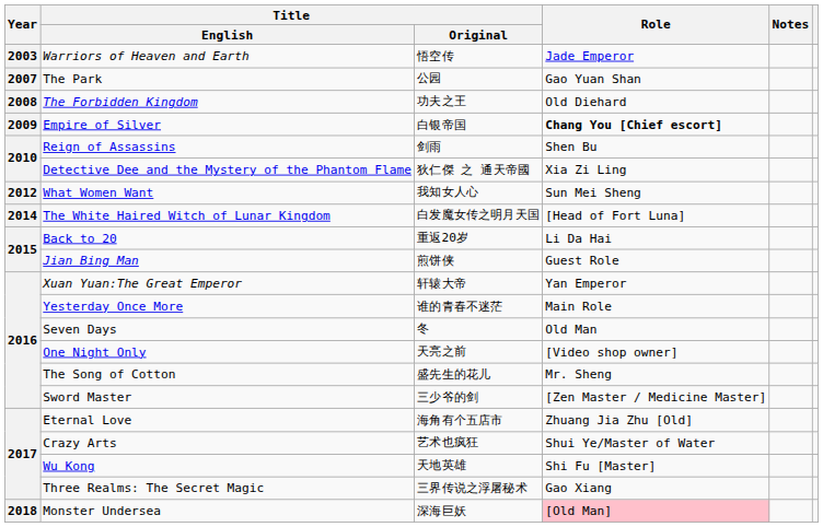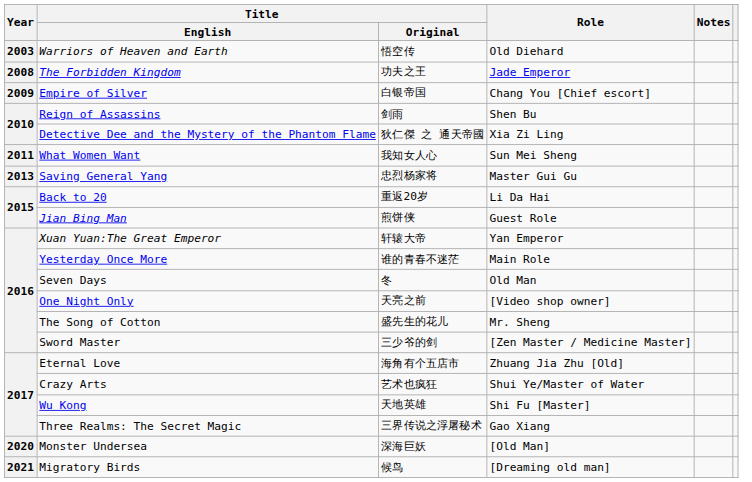Warriors of Heaven and Earth | Role: Jade Emperor -> Old Diehard
- row: 2007 | The Park | 公园 | Gao Yuan Shan
The Forbidden Kingdom | Role: Old Diehard -> Jade Emperor
Empire of Silver | Role: bold -> normal
What Women Want | Year: 2012 -> 2011
+ row: 2013 | Saving General Yang | 忠烈杨家将 | Master Gui Gu
- row: 2014 | The White Haired Witch of Lunar Kingdom | 白发魔女传之明月天国 | [Head of Fort Luna]
Monster Undersea | Year: 2018 -> 2020
Monster Undersea | Role: pink background -> no background
+ row: 2021 | Migratory Birds | 候鸟 | [Dreaming old man]
